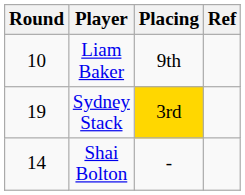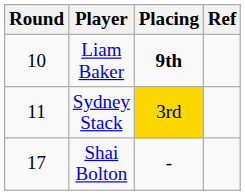Liam Baker | Placing: normal -> bold
Sydney Stack | Round: 19 -> 11
Shai Bolton | Round: 14 -> 17
